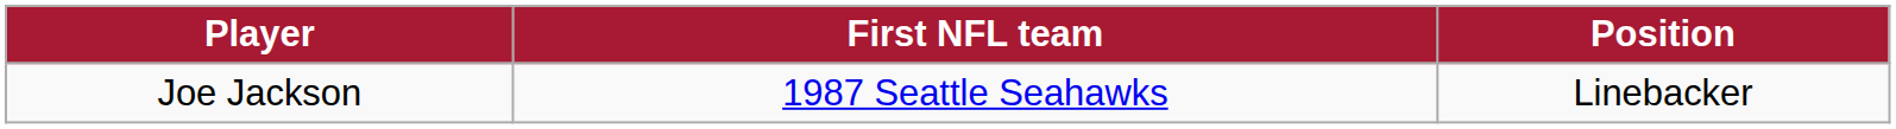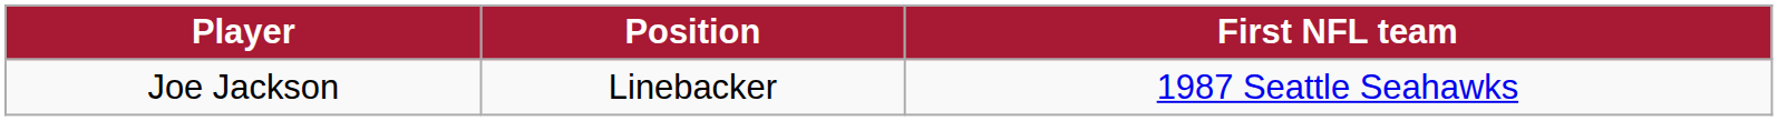columns swapped: Position <-> First NFL team
